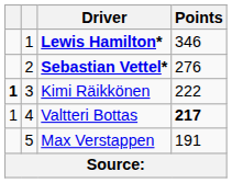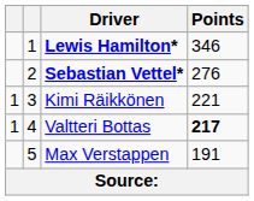Kimi Räikkönen | column 1: bold -> normal
Kimi Räikkönen | Points: 222 -> 221
